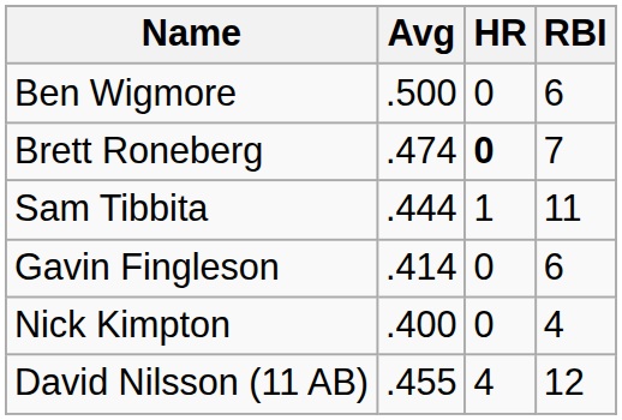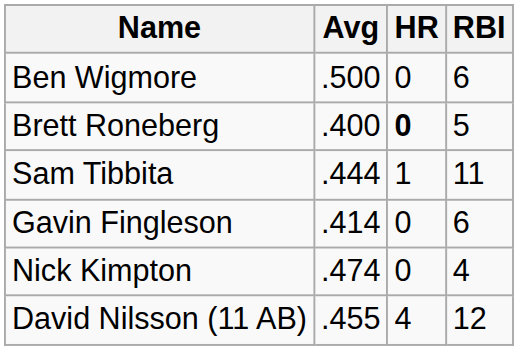Brett Roneberg | Avg: .474 -> .400
Brett Roneberg | RBI: 7 -> 5
Nick Kimpton | Avg: .400 -> .474
